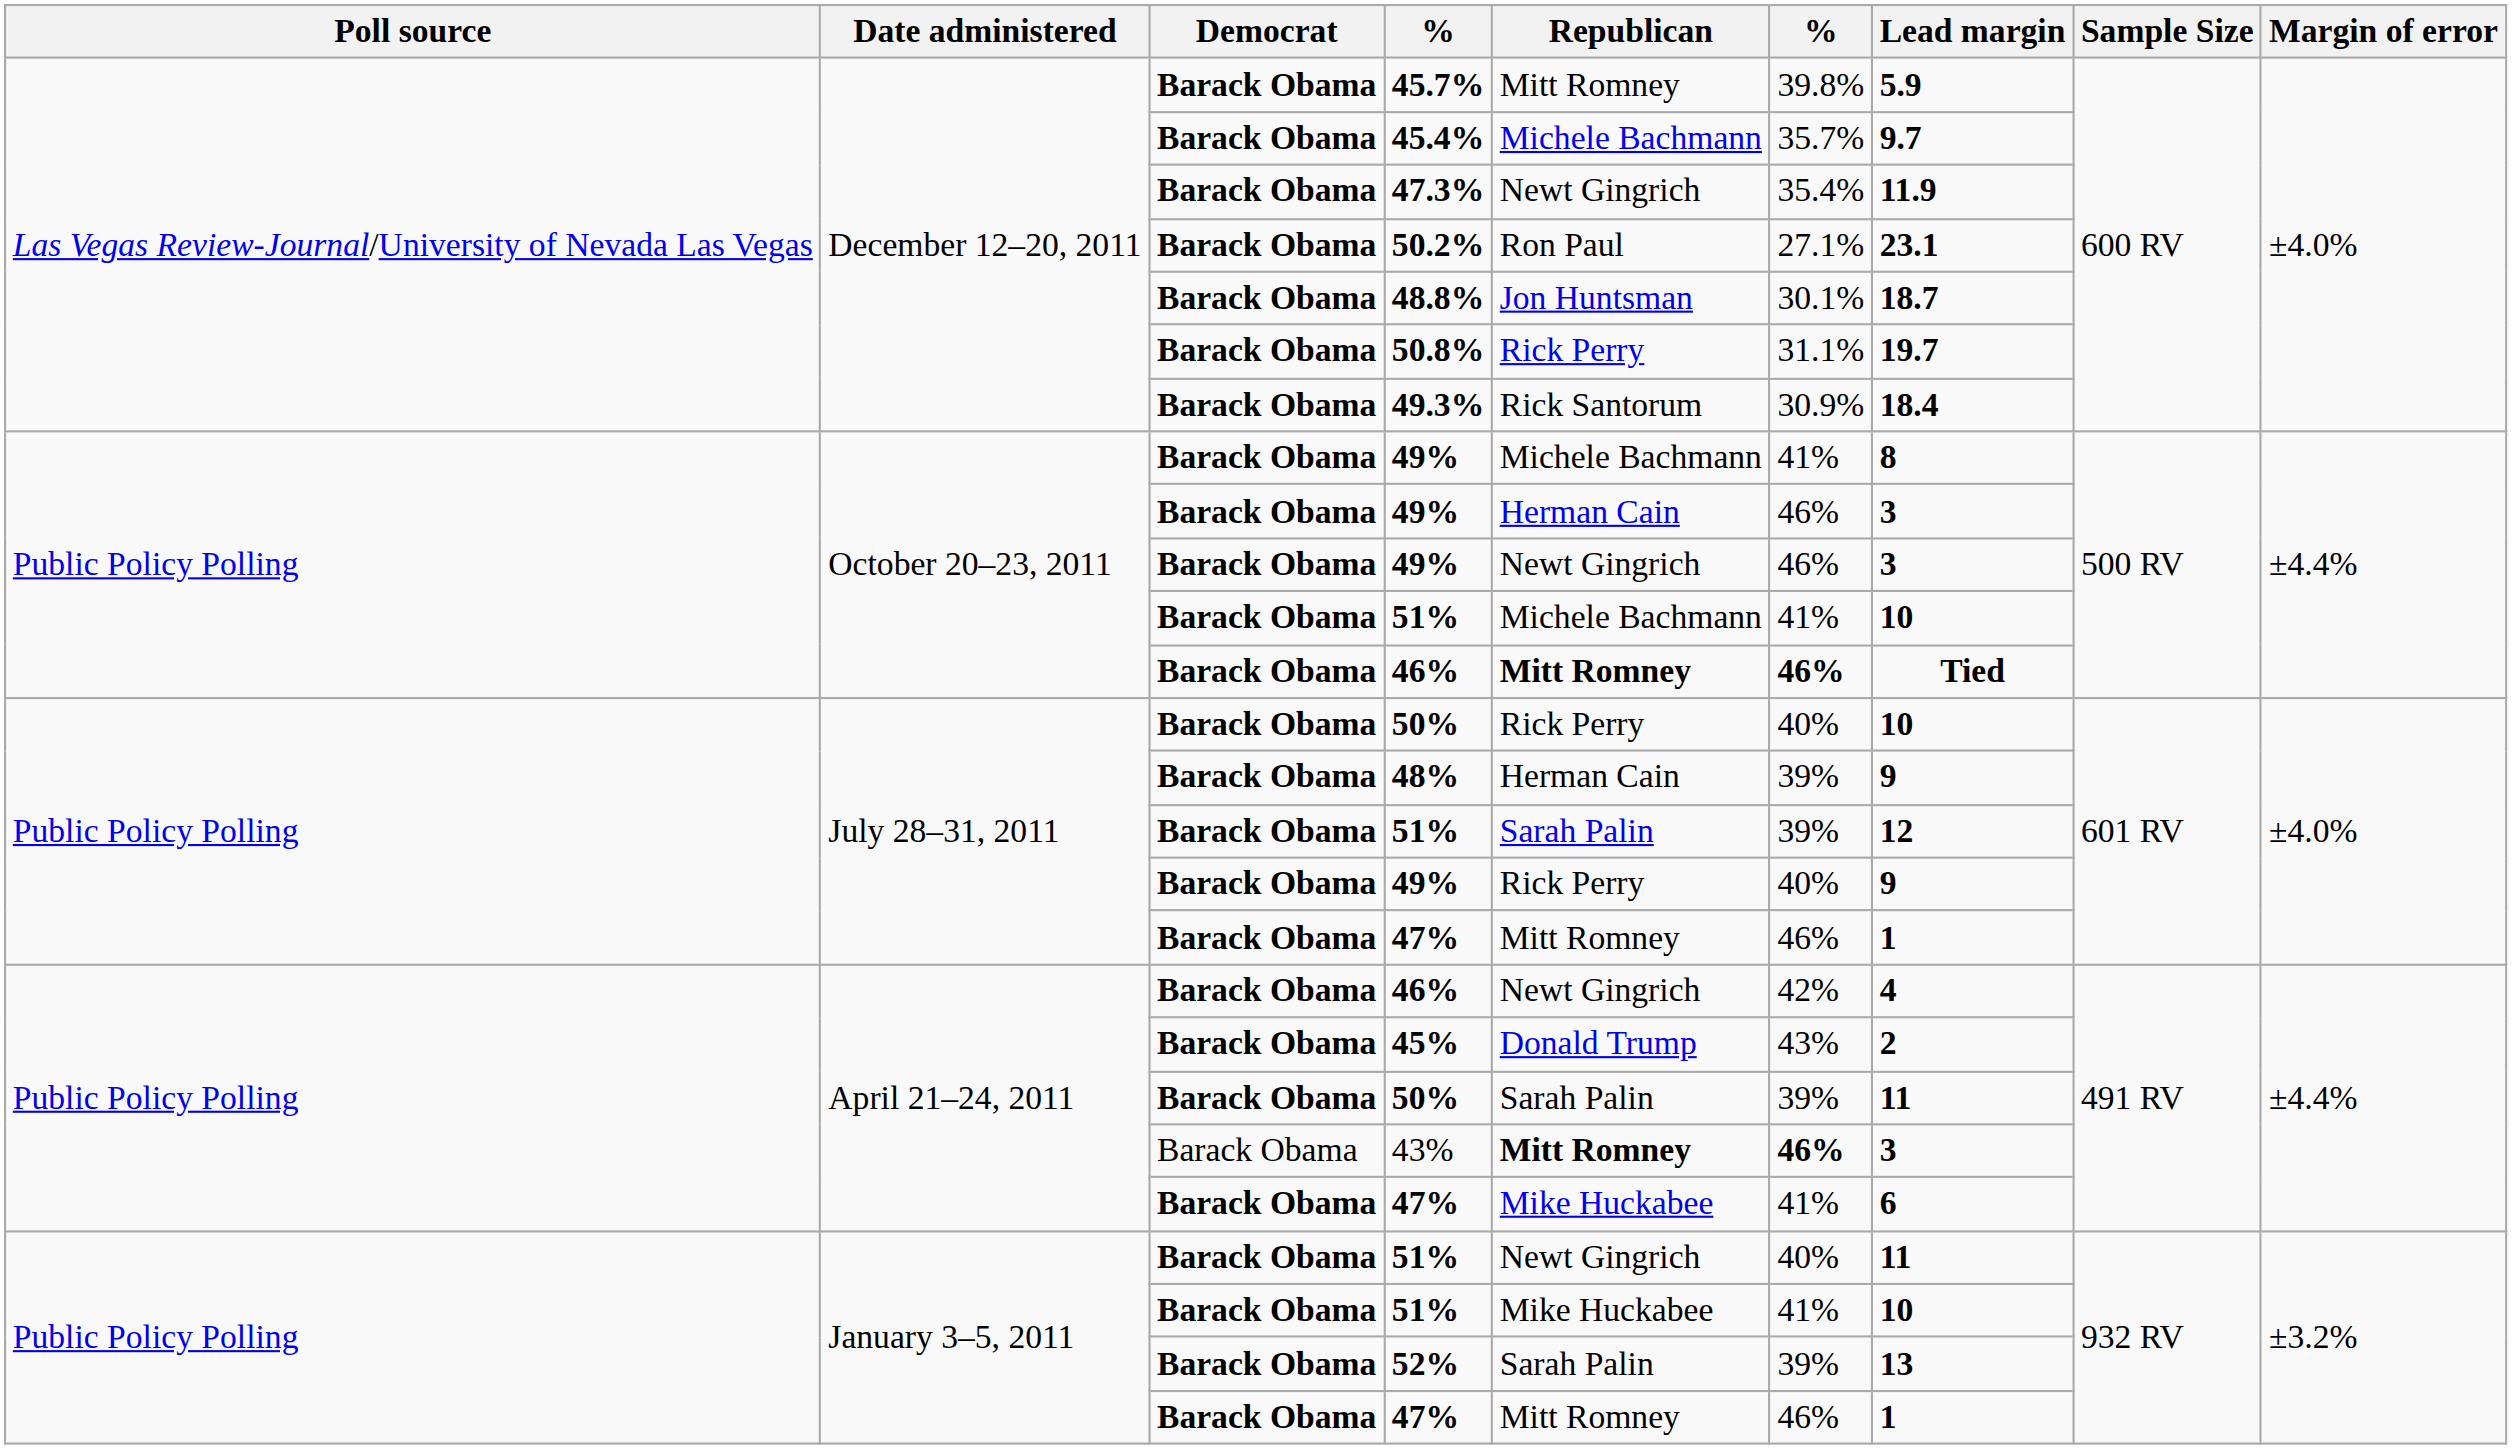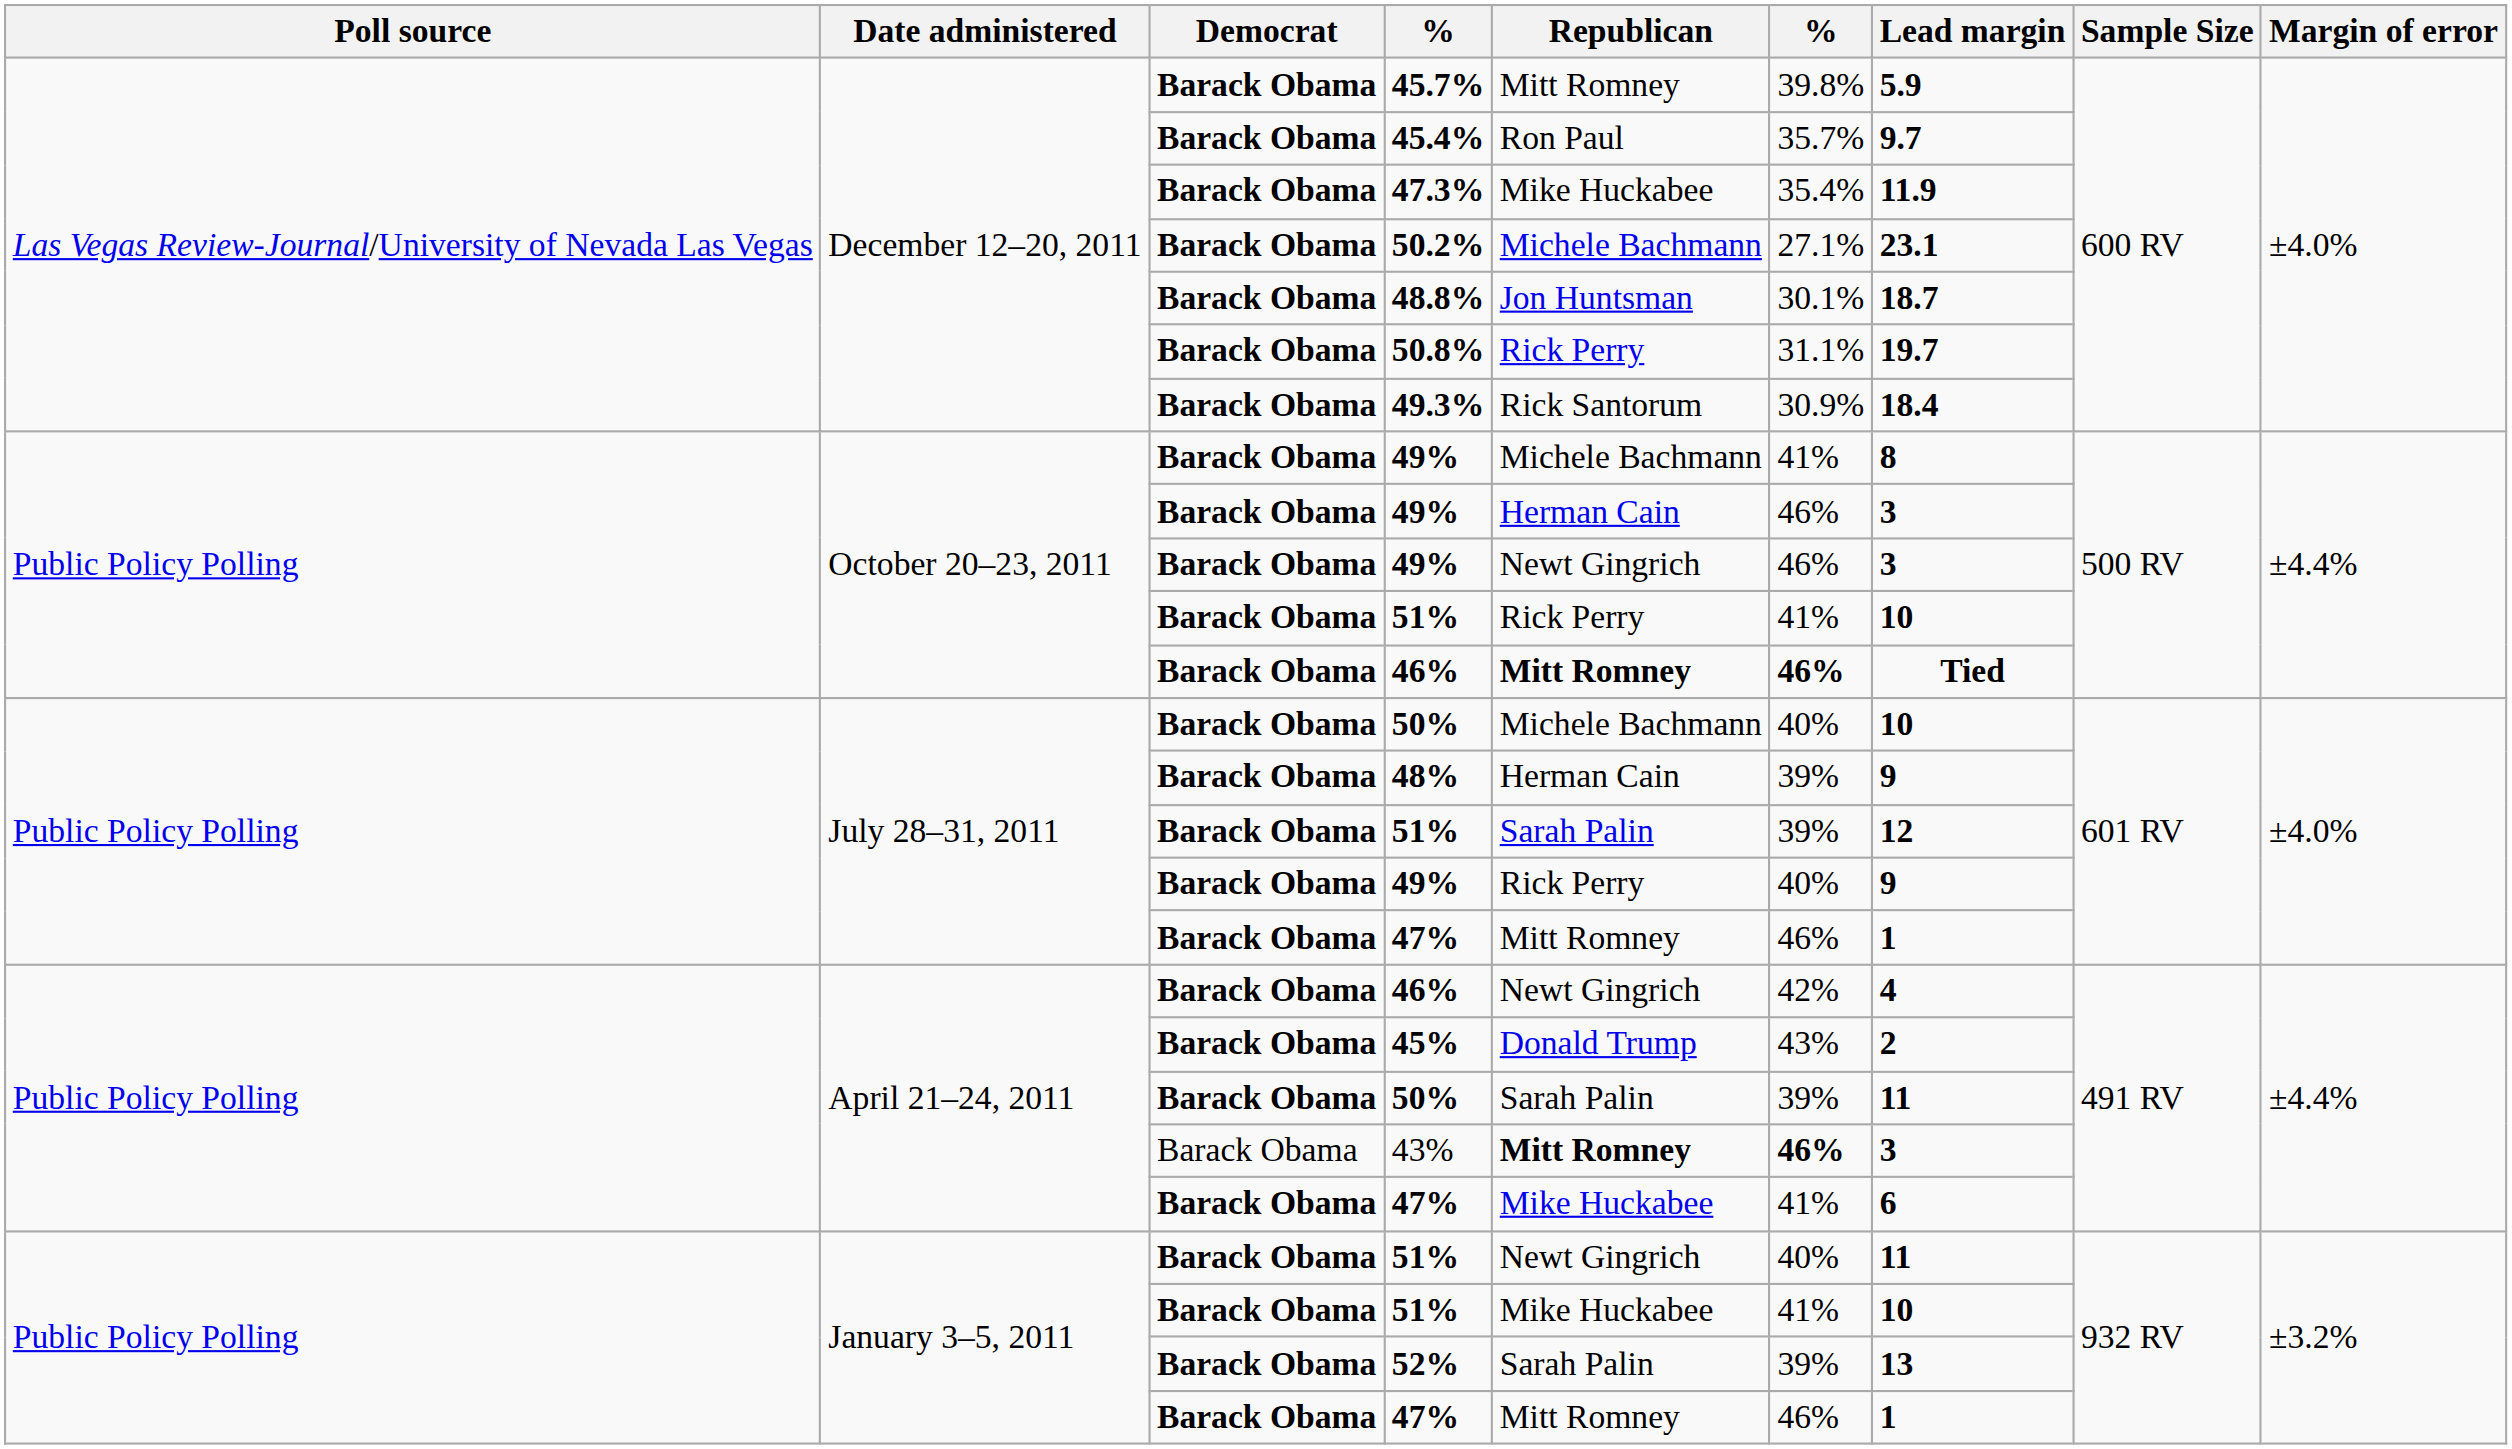45.4% | Republican: Michele Bachmann -> Ron Paul
47.3% | Republican: Newt Gingrich -> Mike Huckabee
50.2% | Republican: Ron Paul -> Michele Bachmann
October 20–23, 2011 / 51% | Republican: Michele Bachmann -> Rick Perry
July 28–31, 2011 / 50% | Republican: Rick Perry -> Michele Bachmann
